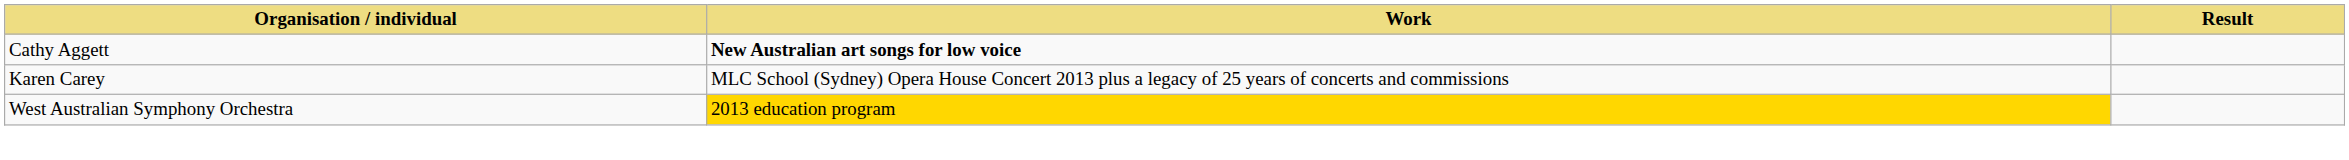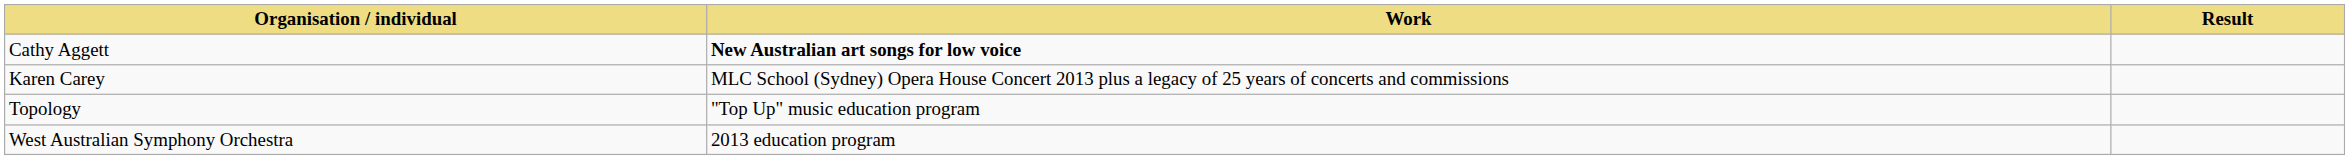+ row: Topology | "Top Up" music education program
West Australian Symphony Orchestra | Work: gold background -> no background
